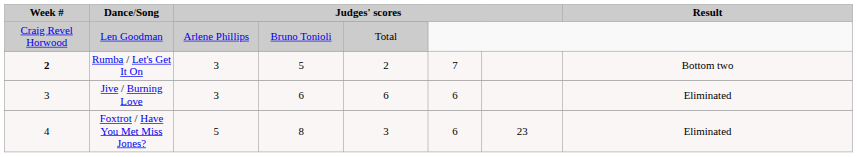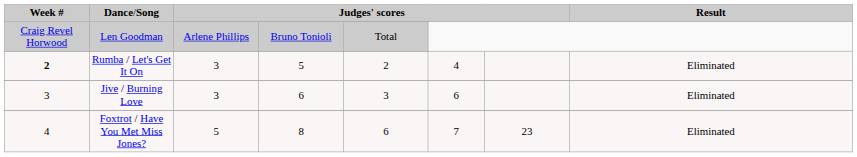Rumba / Let's Get It On | column 6: 7 -> 4
Rumba / Let's Get It On | column 8: Bottom two -> Eliminated
Jive / Burning Love | column 5: 6 -> 3
Foxtrot / Have You Met Miss Jones? | column 5: 3 -> 6
Foxtrot / Have You Met Miss Jones? | column 6: 6 -> 7
